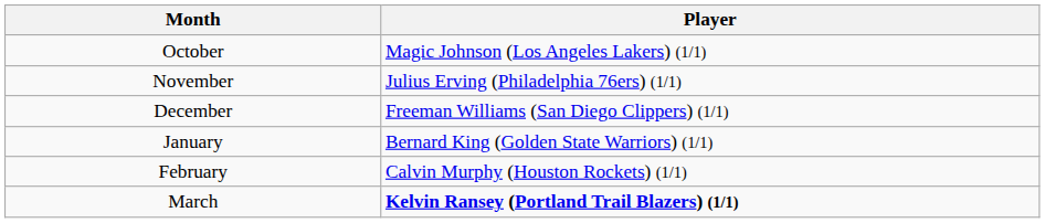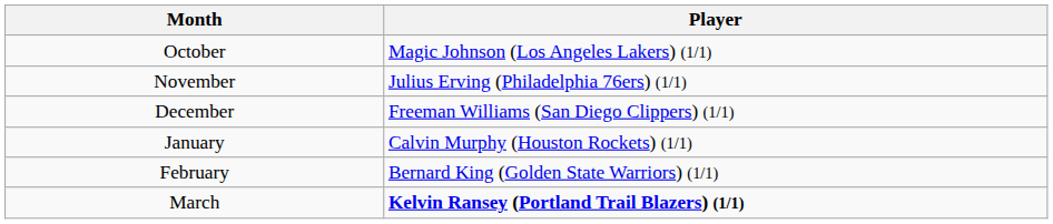January | Player: Bernard King (Golden State Warriors) (1/1) -> Calvin Murphy (Houston Rockets) (1/1)
February | Player: Calvin Murphy (Houston Rockets) (1/1) -> Bernard King (Golden State Warriors) (1/1)
